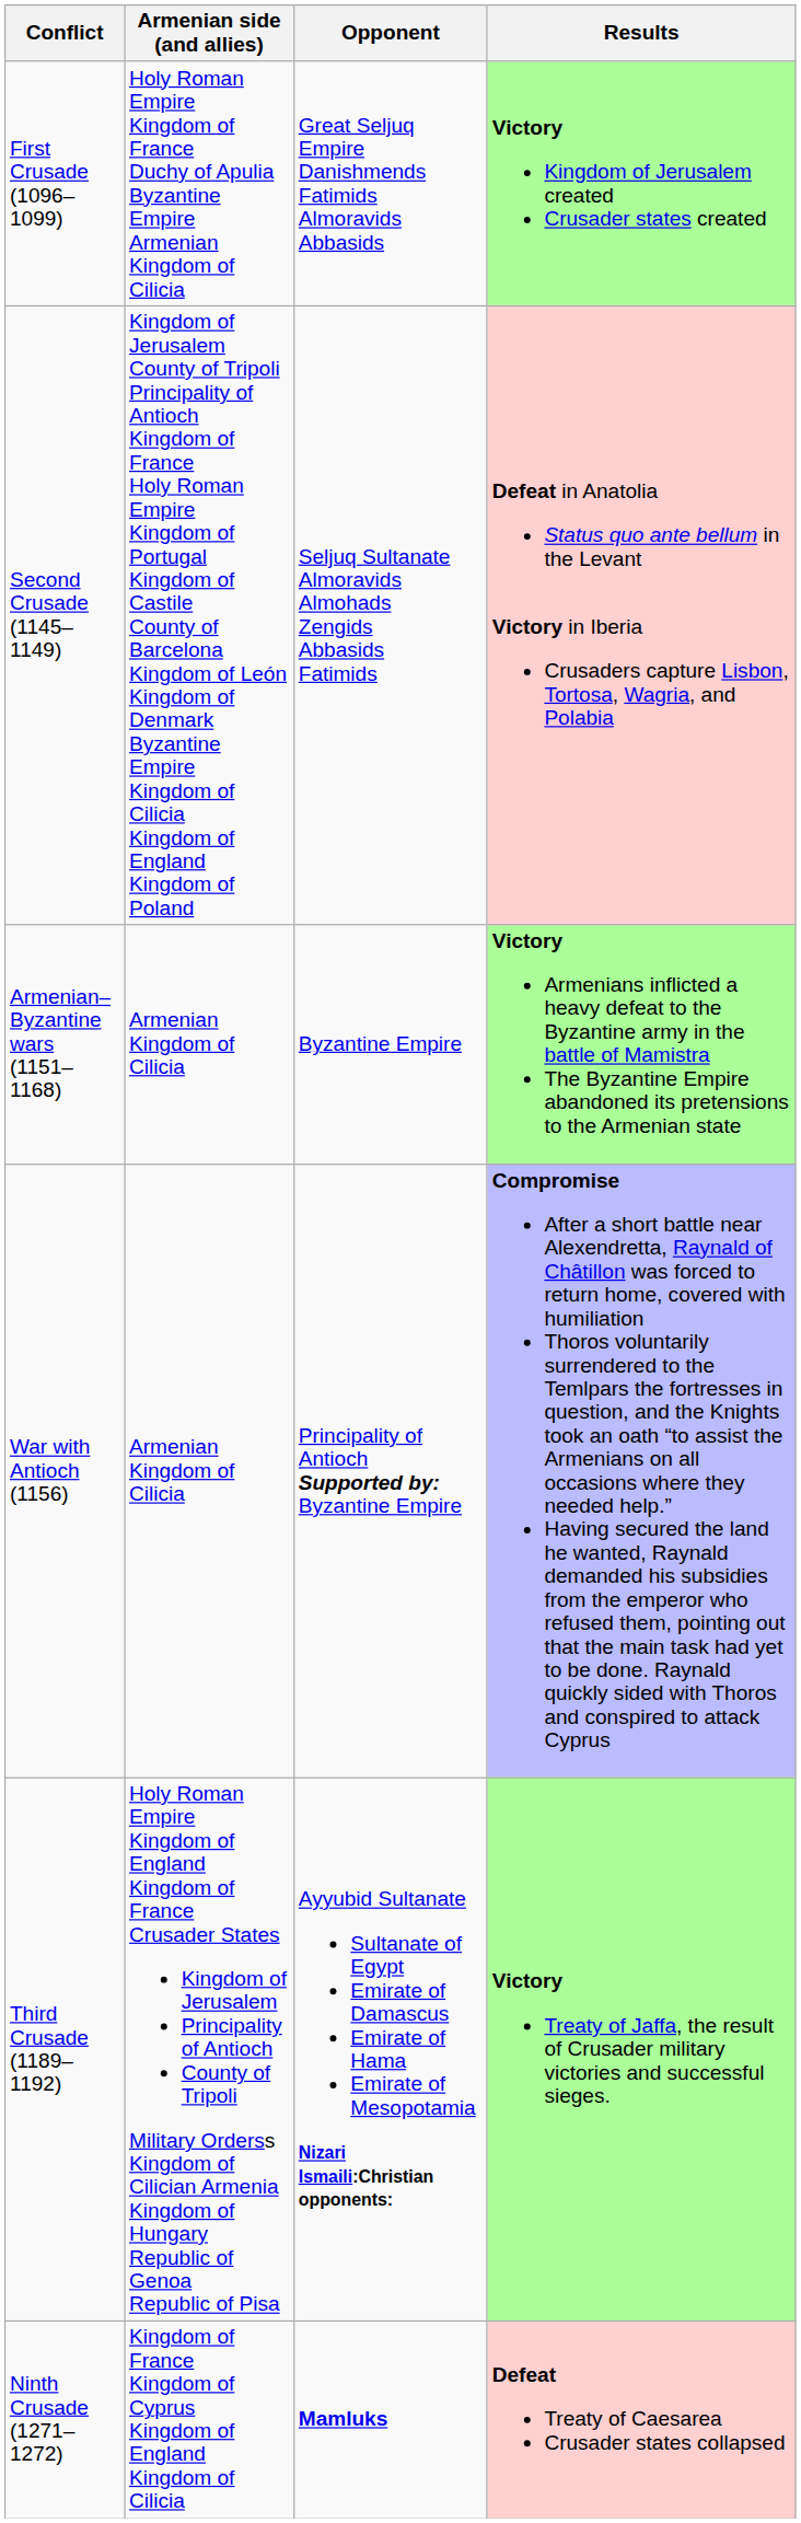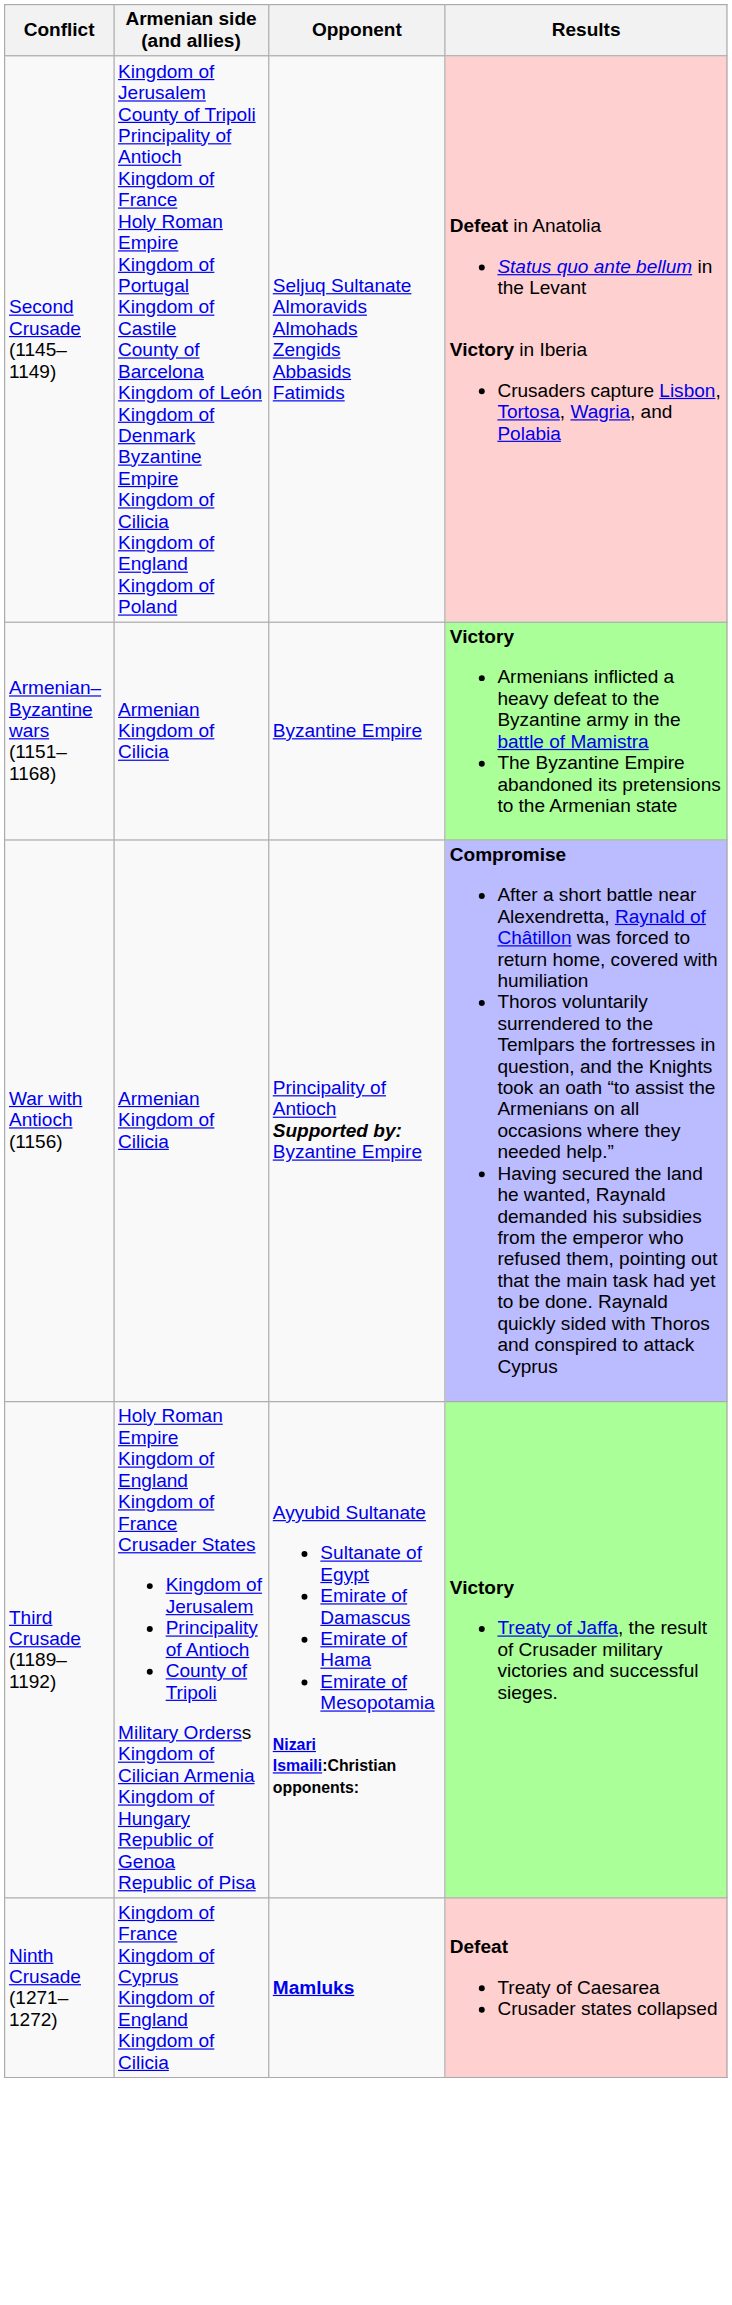- row: First Crusade (1096–1099) | Holy Roman Empire Kingdom of France Duchy of Apulia Byzantine Empire Armenian Kingdom of Cilicia | Great Seljuq Empire Danishmends Fatimids Almoravids Abbasids | Victory Kingdom of Jerusalem created Crusader states created
